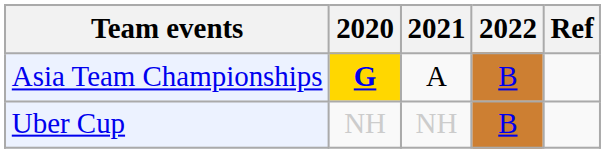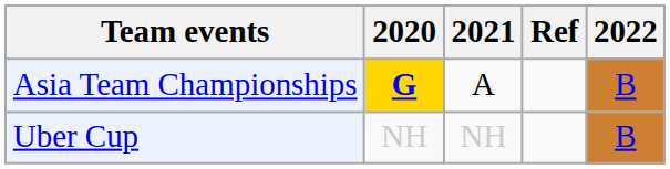columns swapped: 2022 <-> Ref
